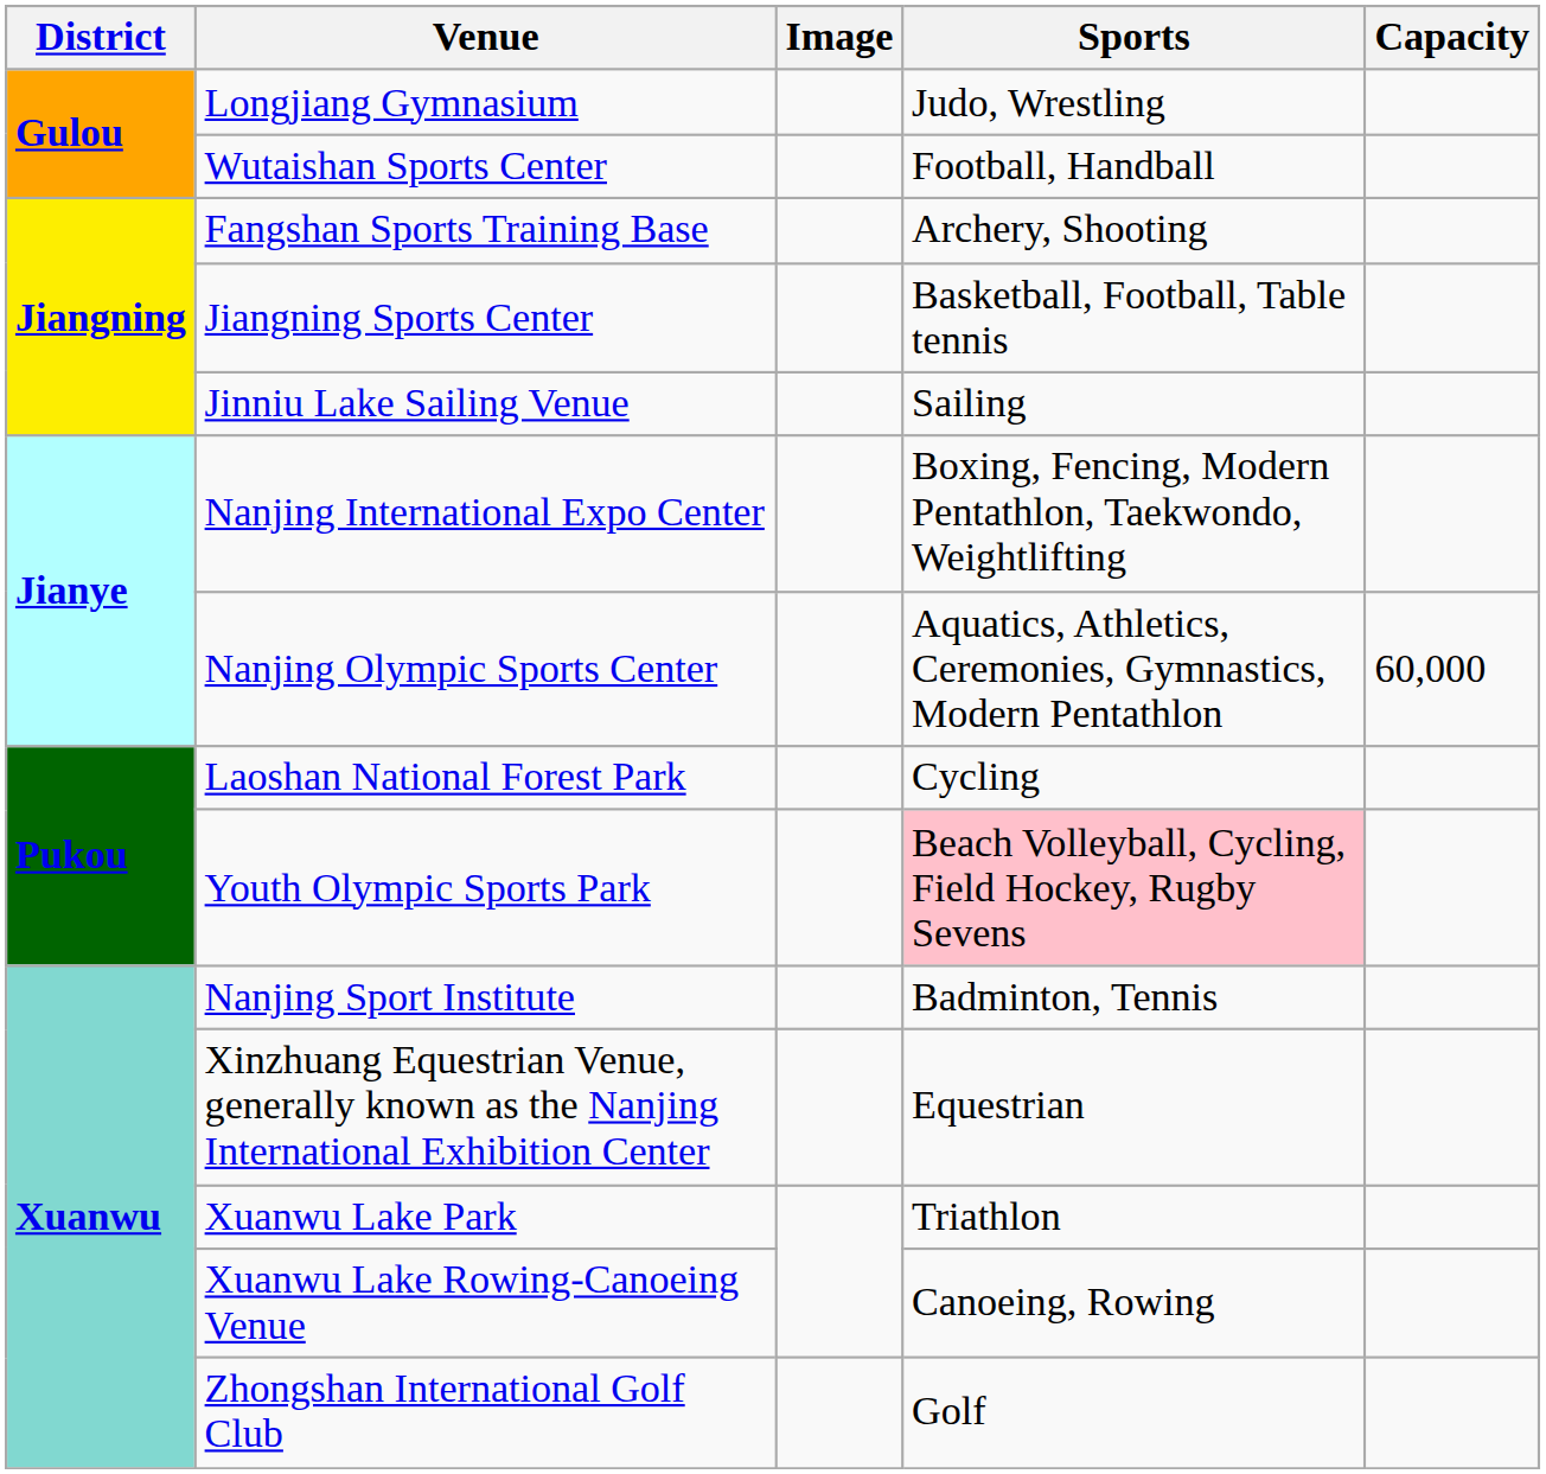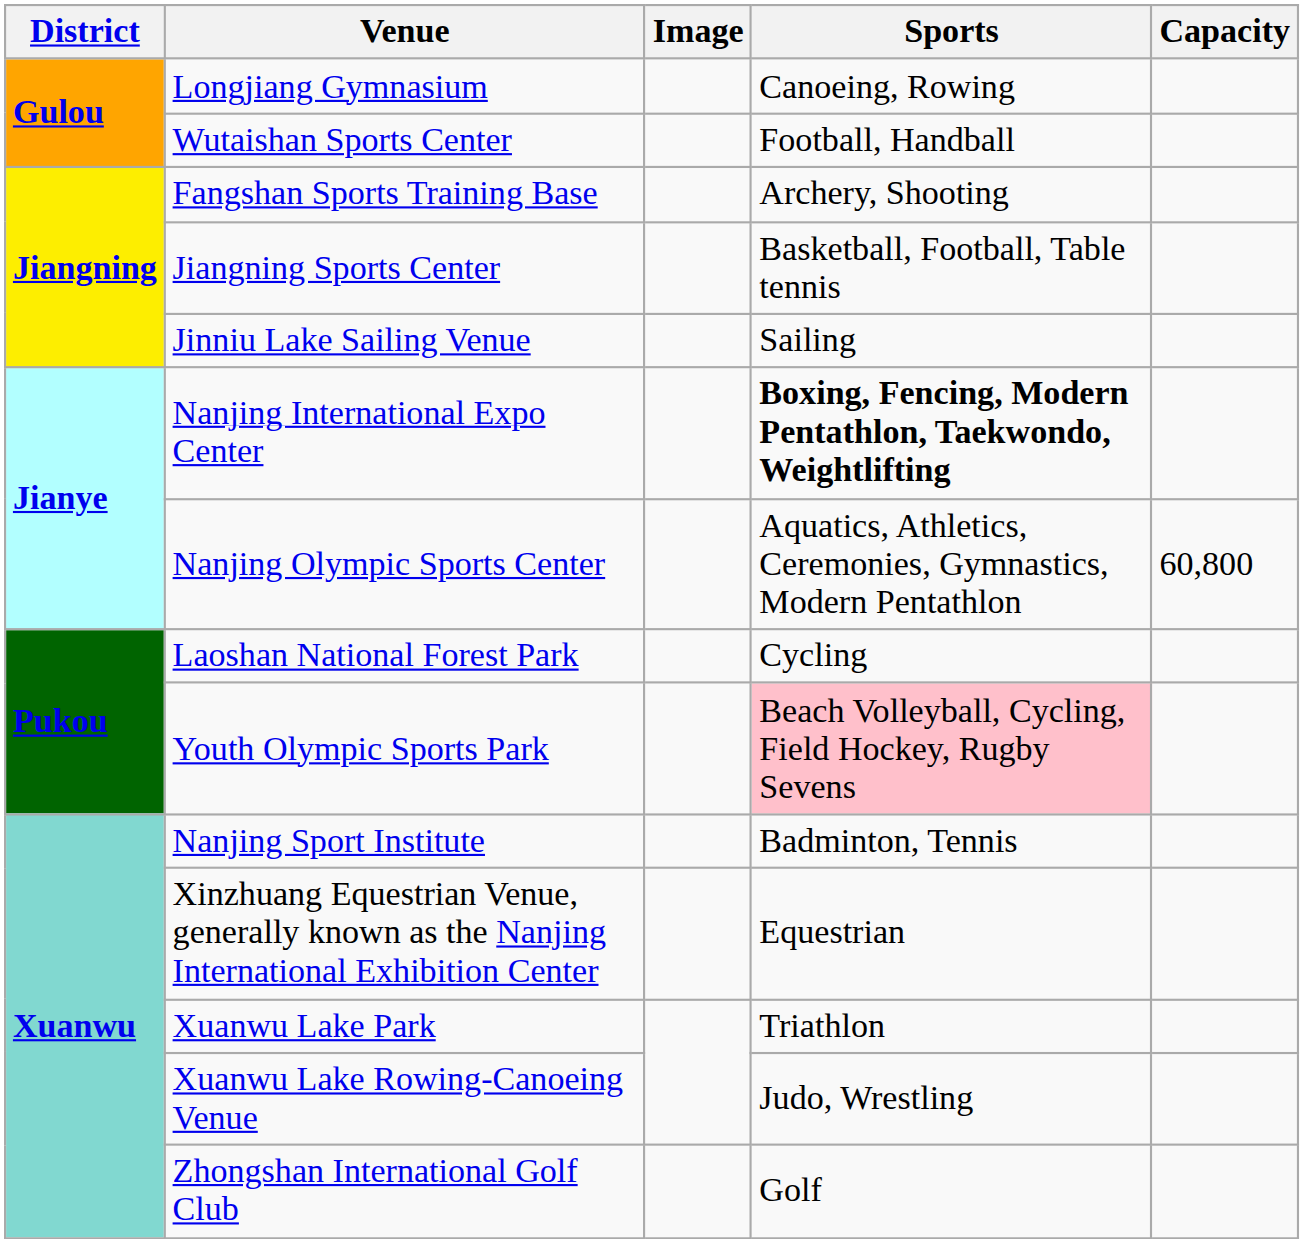Longjiang Gymnasium | Sports: Judo, Wrestling -> Canoeing, Rowing
Nanjing International Expo Center | Sports: normal -> bold
Nanjing Olympic Sports Center | Capacity: 60,000 -> 60,800
Xuanwu Lake Rowing-Canoeing Venue | Sports: Canoeing, Rowing -> Judo, Wrestling
